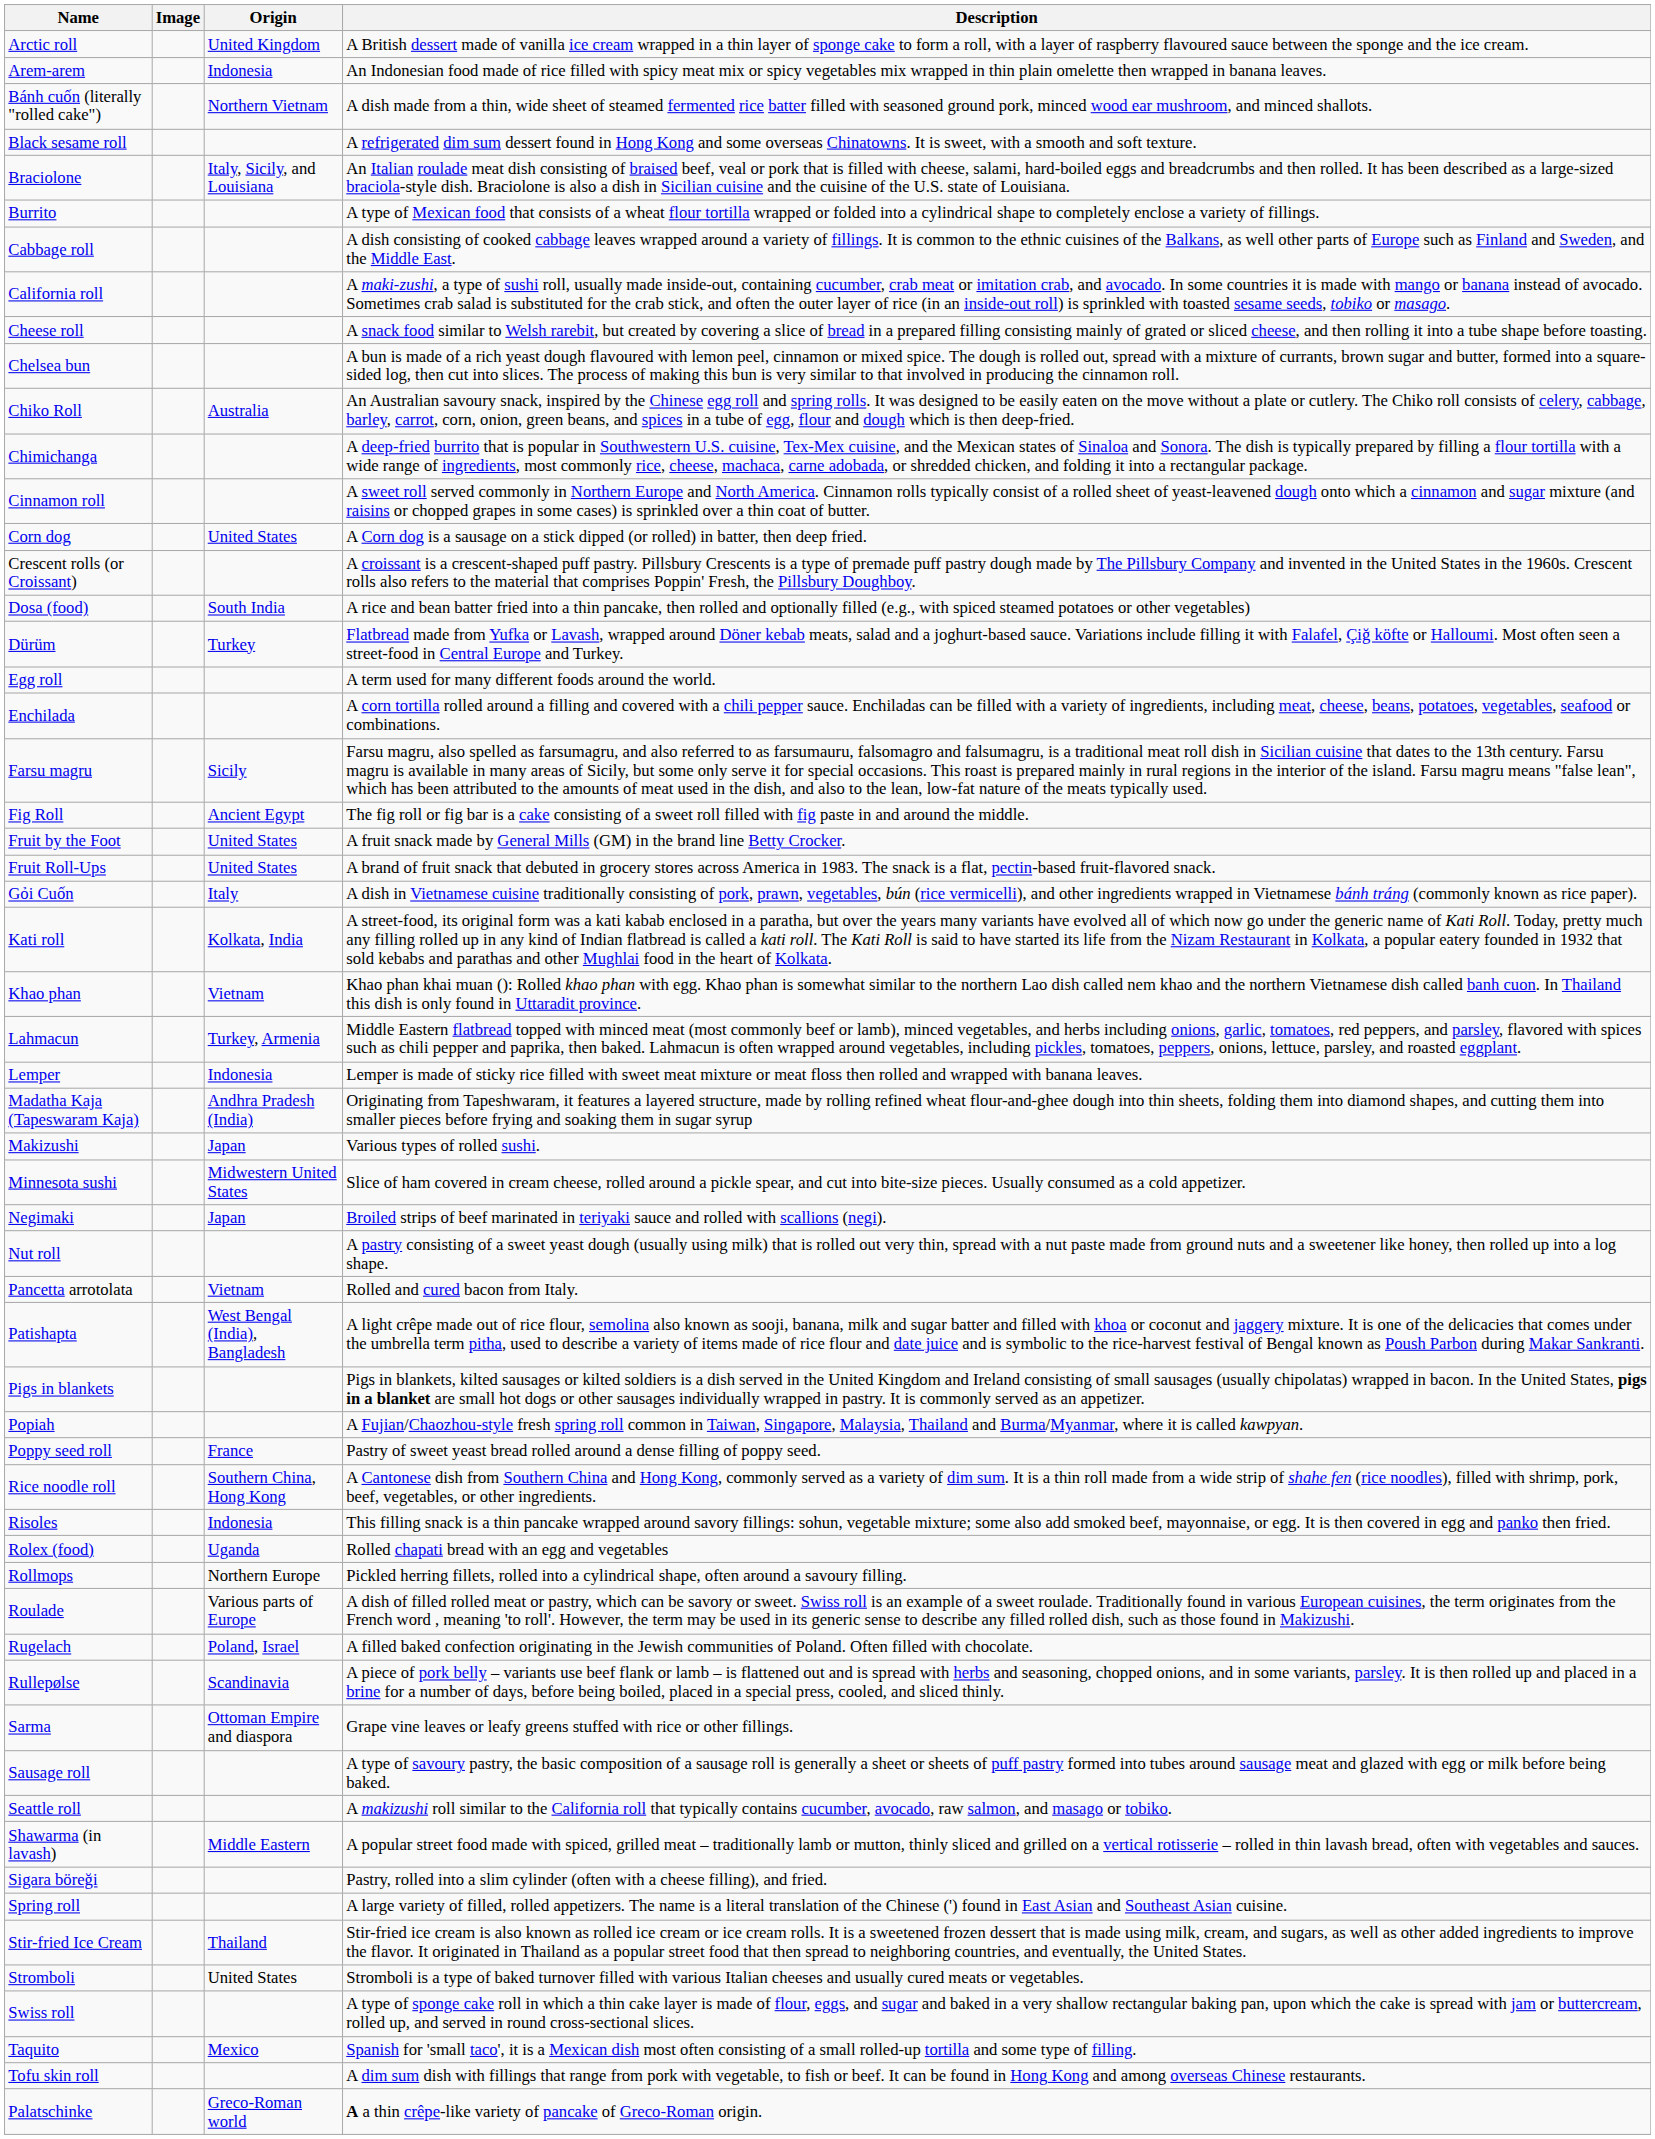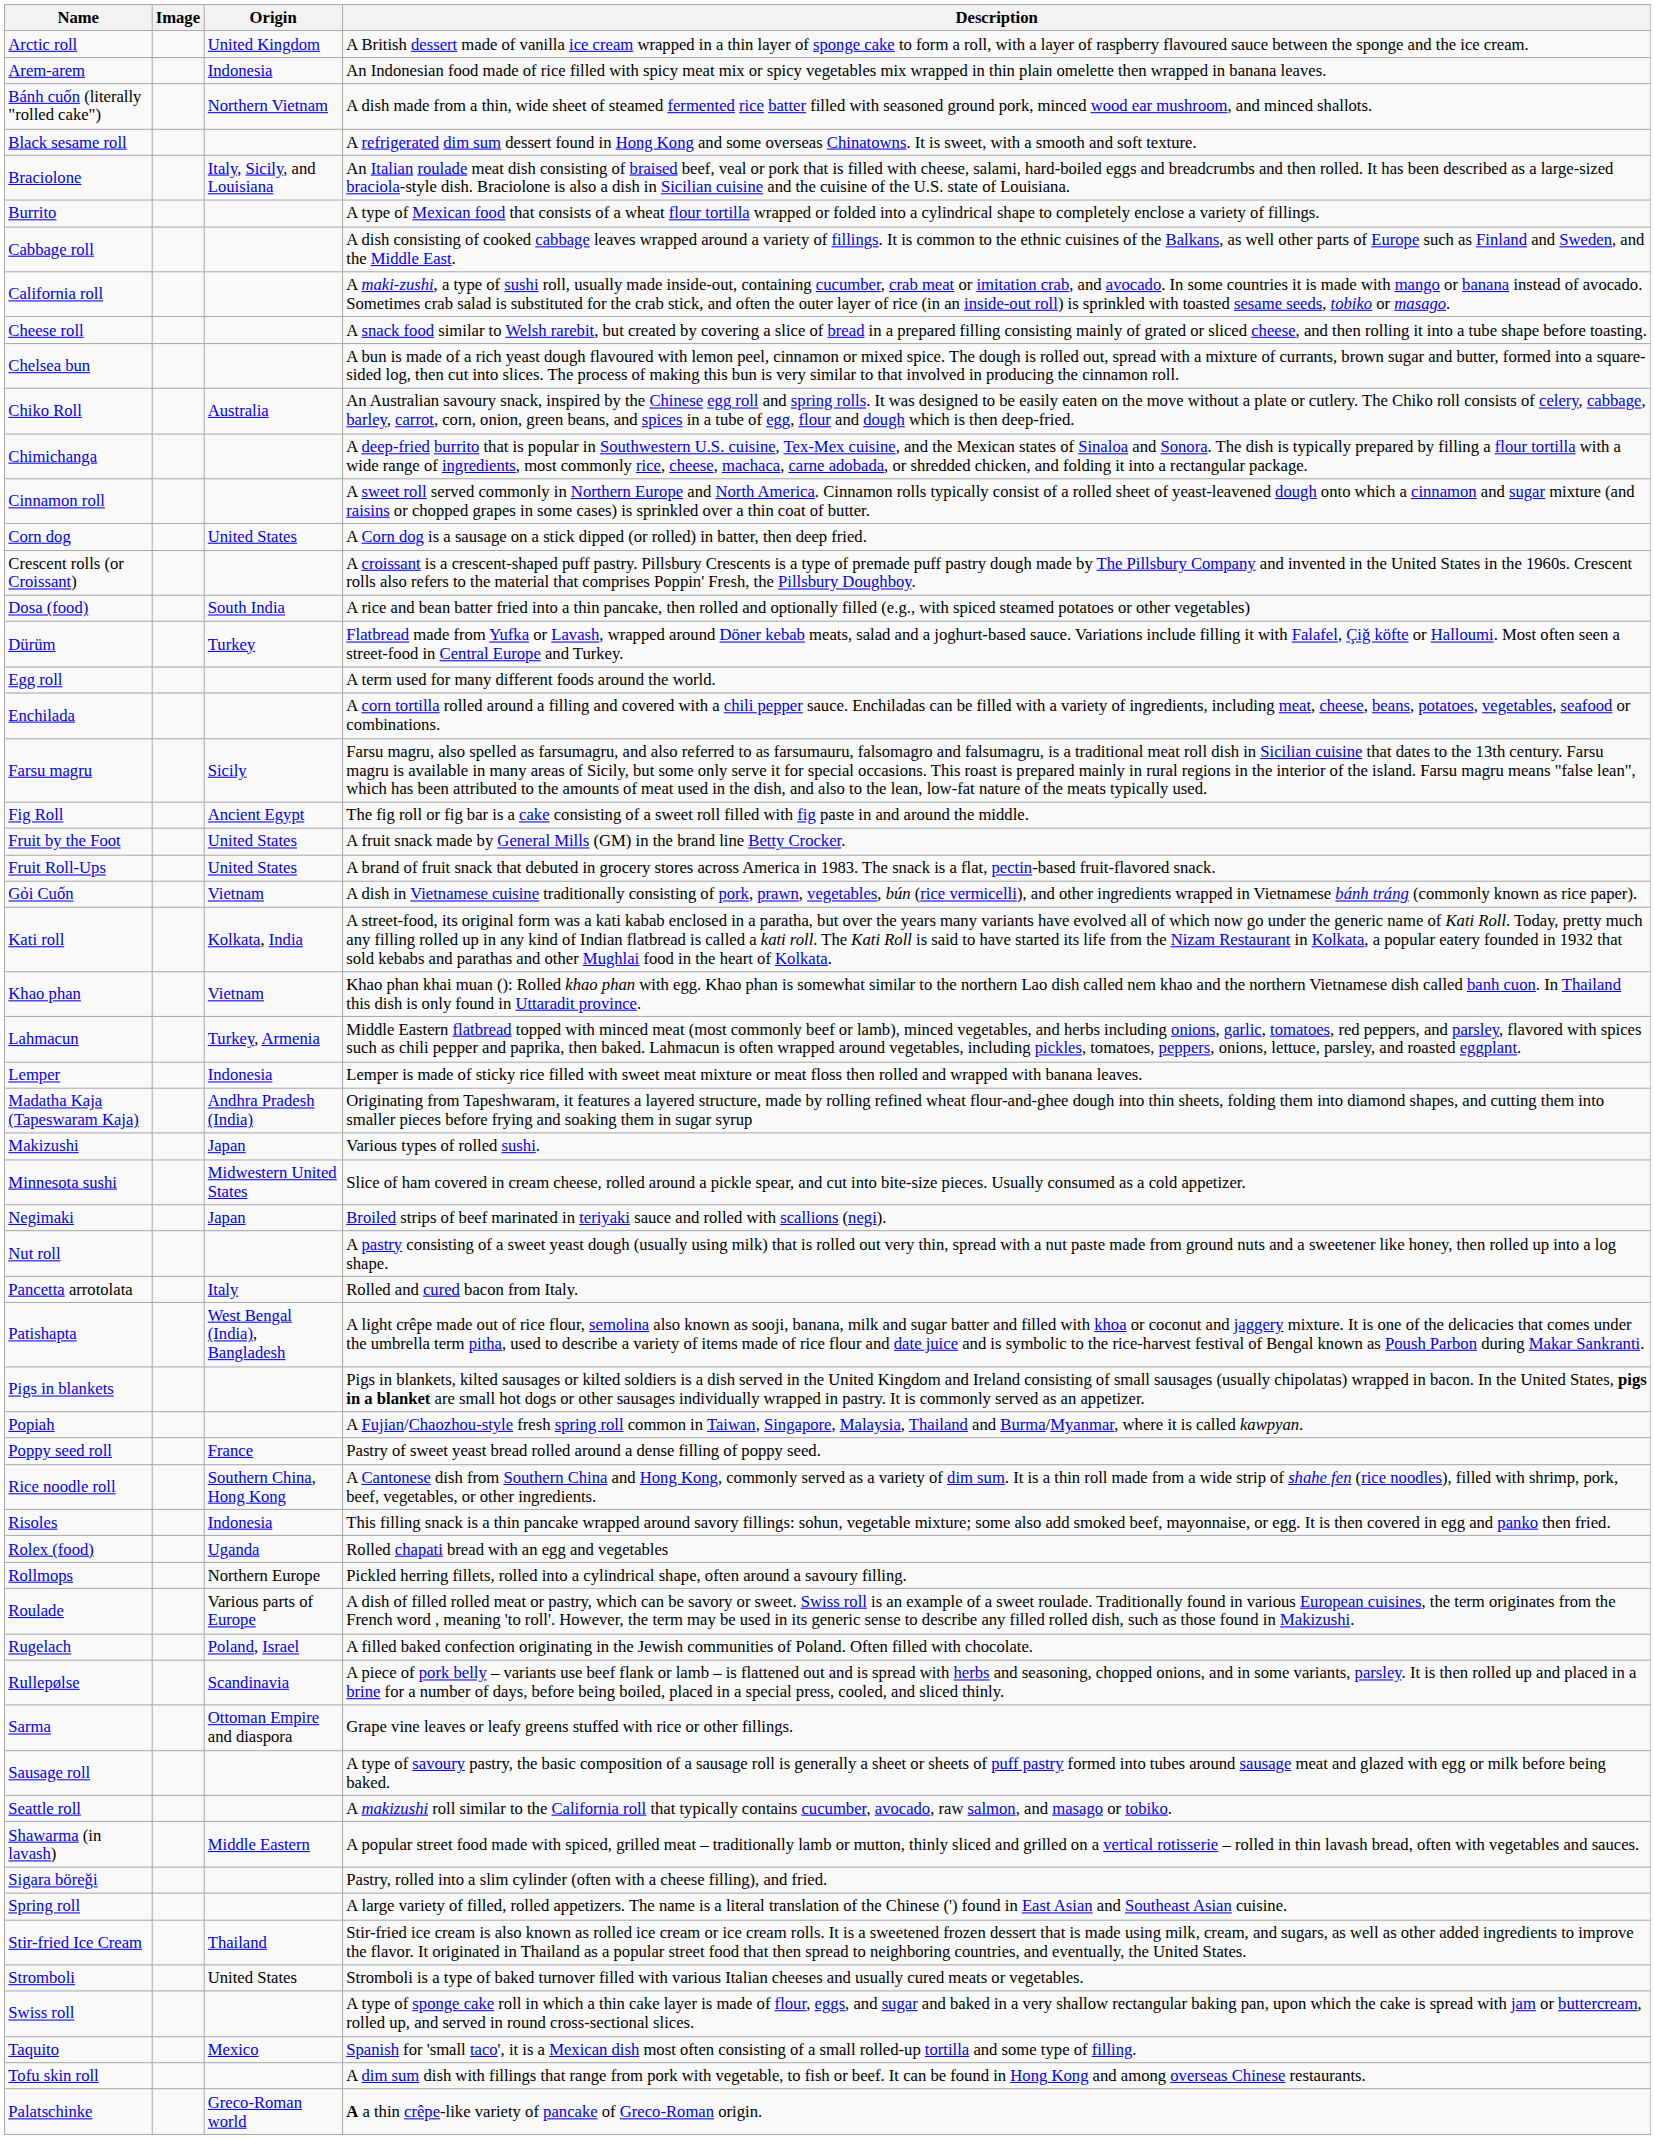Gỏi Cuốn | Origin: Italy -> Vietnam
Pancetta arrotolata | Origin: Vietnam -> Italy
